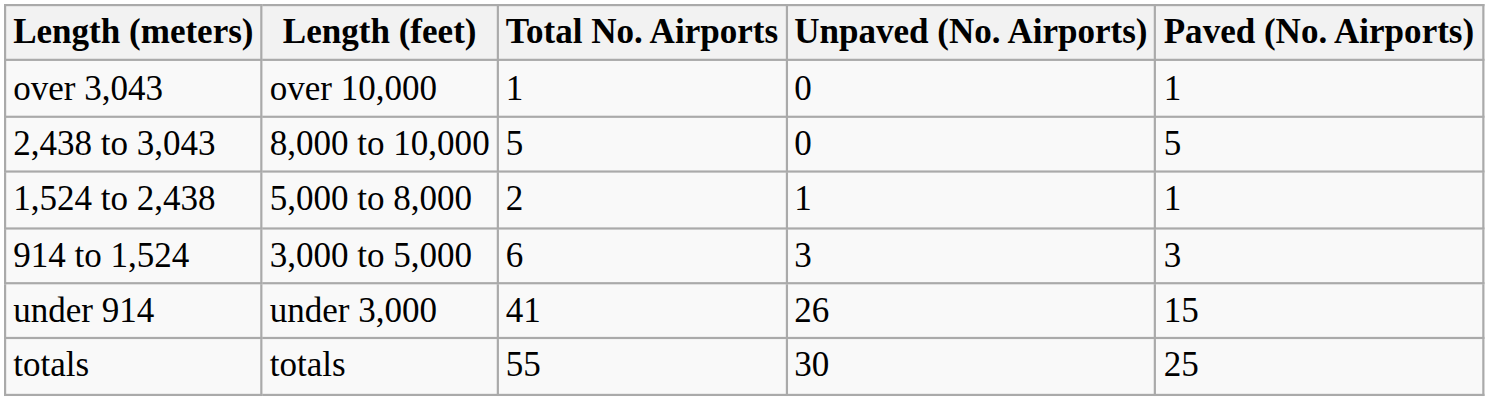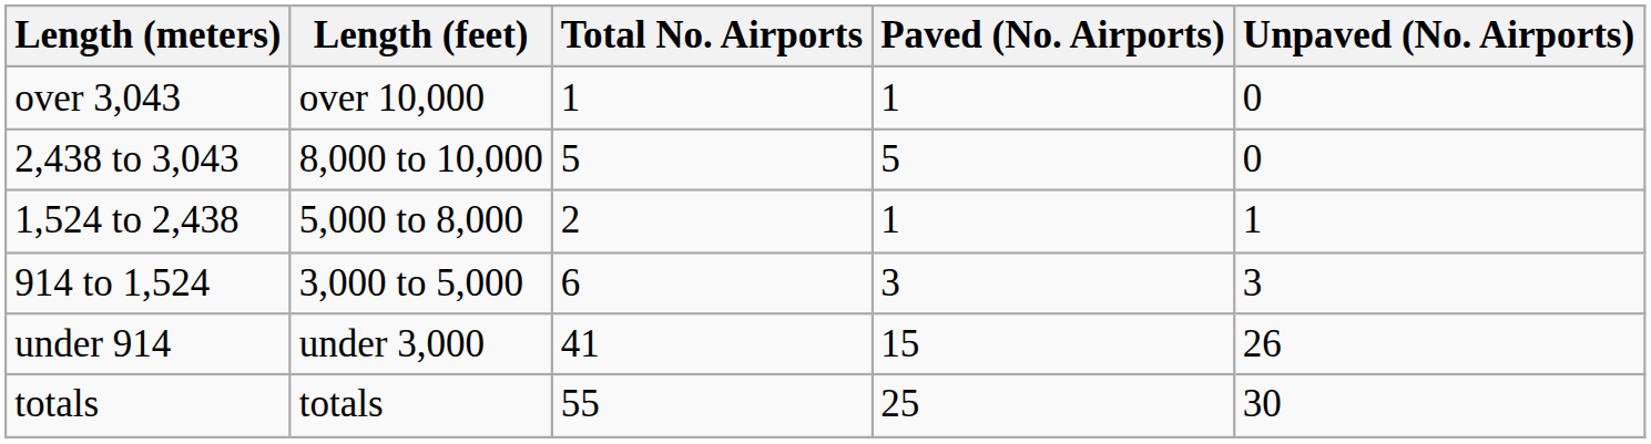columns swapped: Paved (No. Airports) <-> Unpaved (No. Airports)
